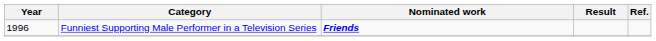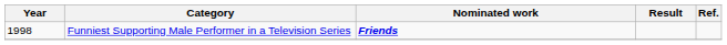Funniest Supporting Male Performer in a Television Series | Year: 1996 -> 1998
